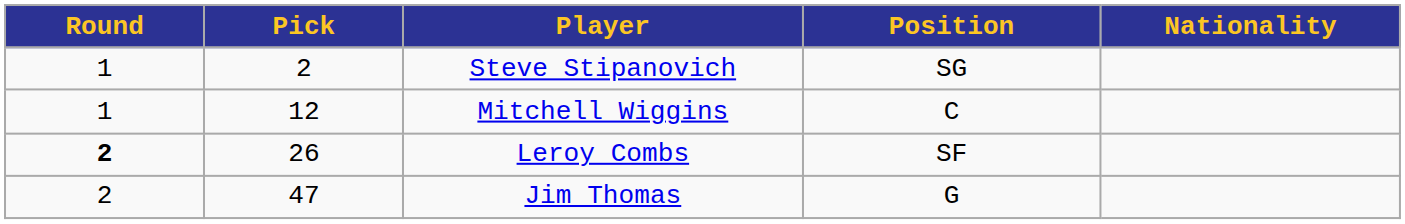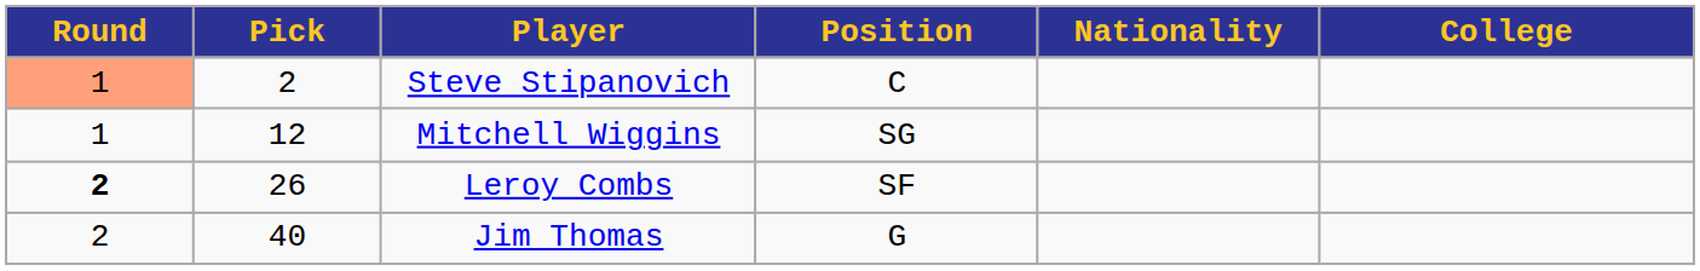+ column: College
Steve Stipanovich | Round: no background -> lightsalmon background
Steve Stipanovich | Position: SG -> C
Mitchell Wiggins | Position: C -> SG
Jim Thomas | Pick: 47 -> 40
